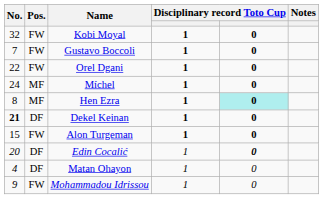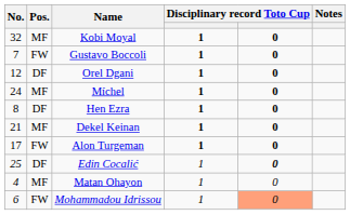Kobi Moyal | Pos.: FW -> MF
Orel Dgani | No.: 22 -> 12
Orel Dgani | Pos.: FW -> DF
Hen Ezra | Pos.: MF -> DF
Hen Ezra | column 5: paleturquoise background -> no background
Dekel Keinan | No.: bold -> normal
Dekel Keinan | Pos.: DF -> MF
Alon Turgeman | No.: 15 -> 17
Edin Cocalić | No.: 20 -> 25
Matan Ohayon | Pos.: DF -> MF
Mohammadou Idrissou | No.: 9 -> 6
Mohammadou Idrissou | column 5: no background -> lightsalmon background
